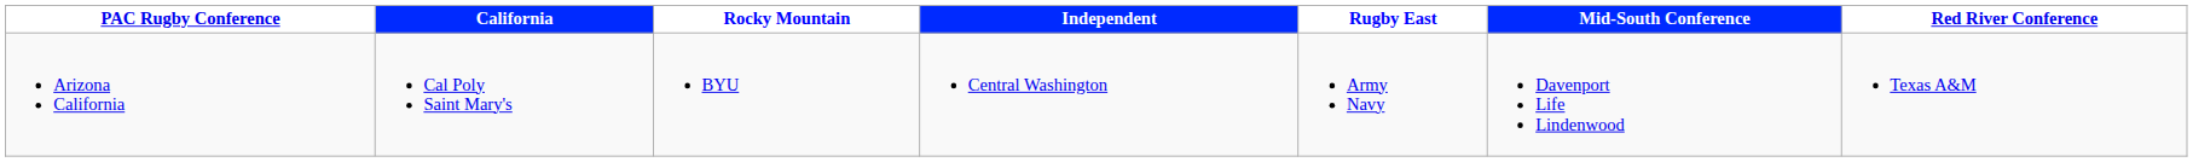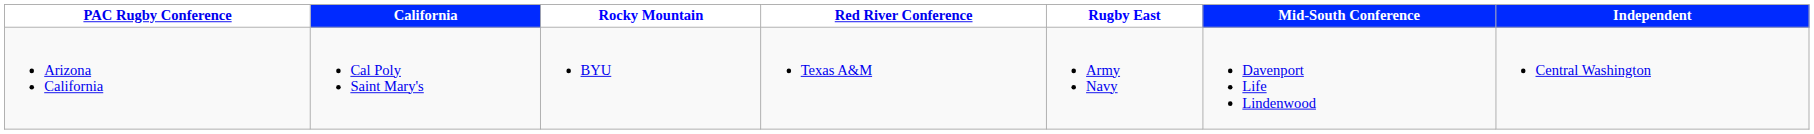columns swapped: Independent <-> Red River Conference
